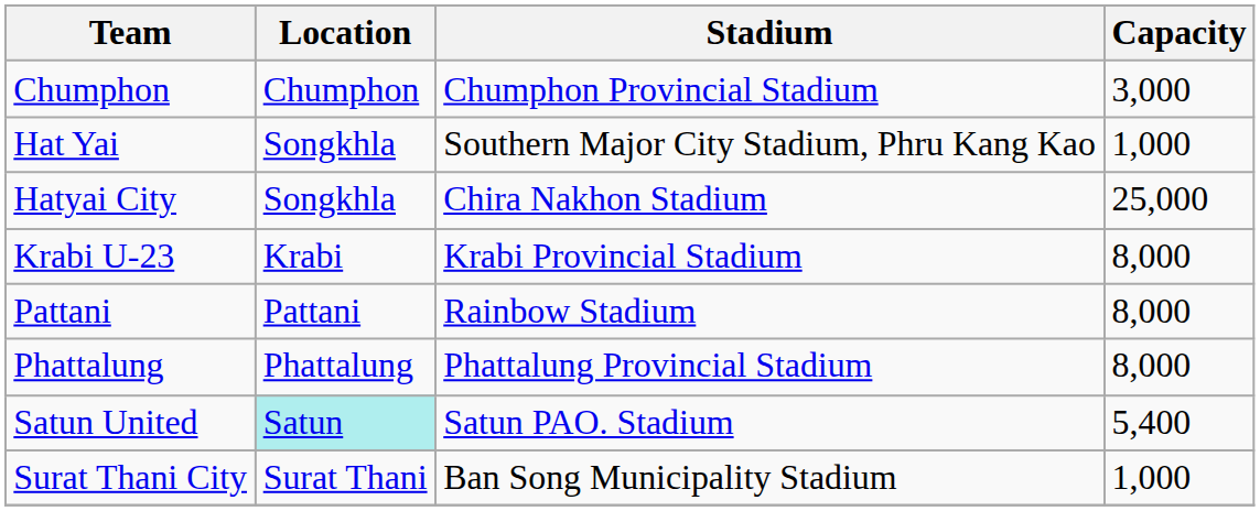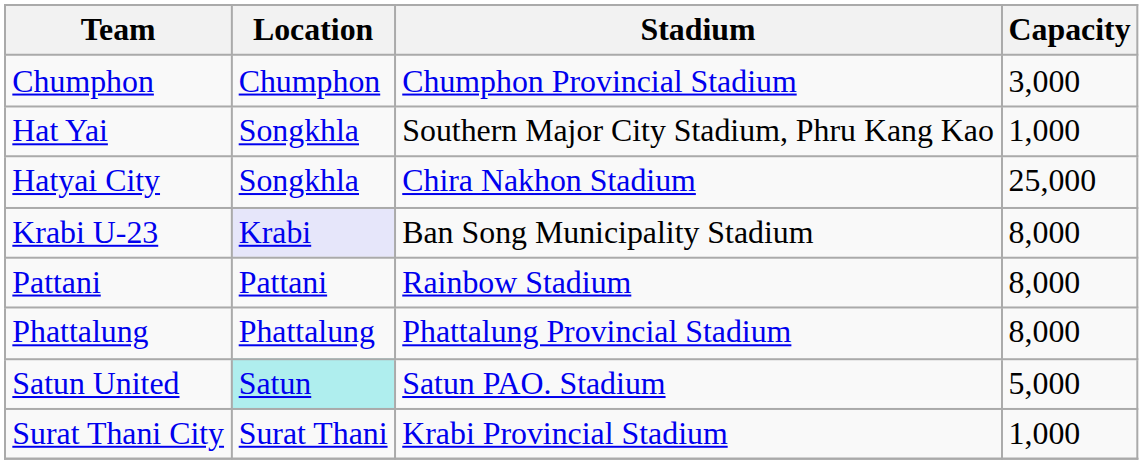Krabi U-23 | Location: no background -> lavender background
Krabi U-23 | Stadium: Krabi Provincial Stadium -> Ban Song Municipality Stadium
Satun United | Capacity: 5,400 -> 5,000
Surat Thani City | Stadium: Ban Song Municipality Stadium -> Krabi Provincial Stadium
